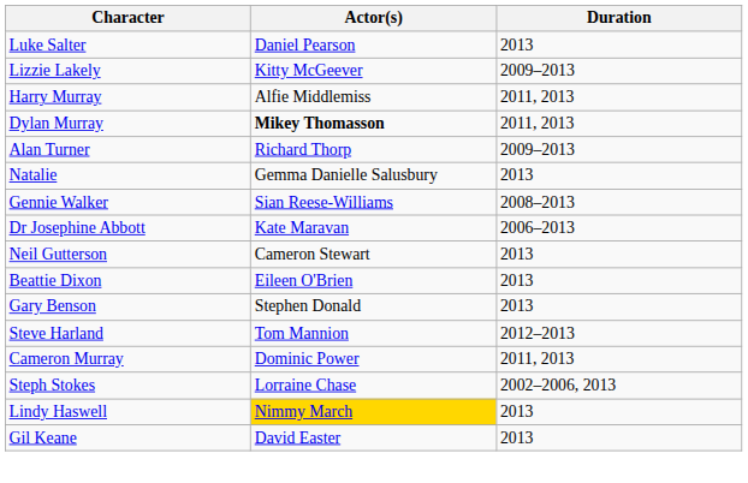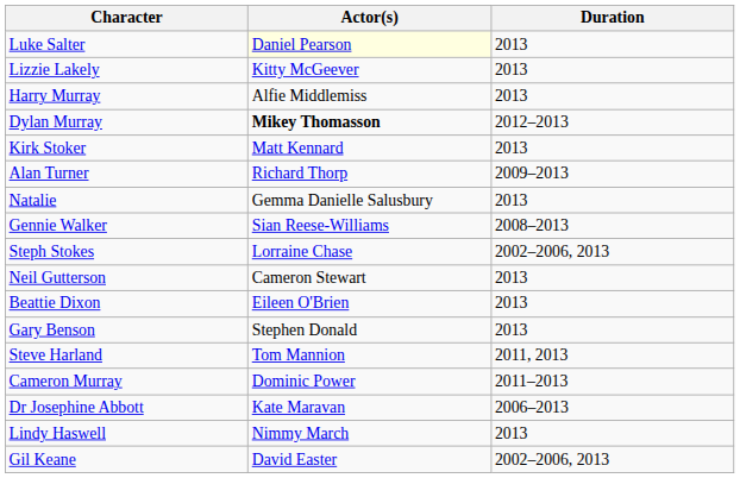Luke Salter | Actor(s): no background -> lightyellow background
Lizzie Lakely | Duration: 2009–2013 -> 2013
Harry Murray | Duration: 2011, 2013 -> 2013
Dylan Murray | Duration: 2011, 2013 -> 2012–2013
+ row: Kirk Stoker | Matt Kennard | 2013
rows swapped: Dr Josephine Abbott <-> Steph Stokes
Steve Harland | Duration: 2012–2013 -> 2011, 2013
Cameron Murray | Duration: 2011, 2013 -> 2011–2013
Lindy Haswell | Actor(s): gold background -> no background
Gil Keane | Duration: 2013 -> 2002–2006, 2013
